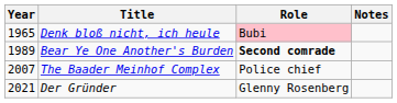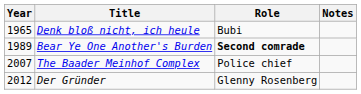Denk bloß nicht, ich heule | Role: pink background -> no background
Der Gründer | Year: 2021 -> 2012
